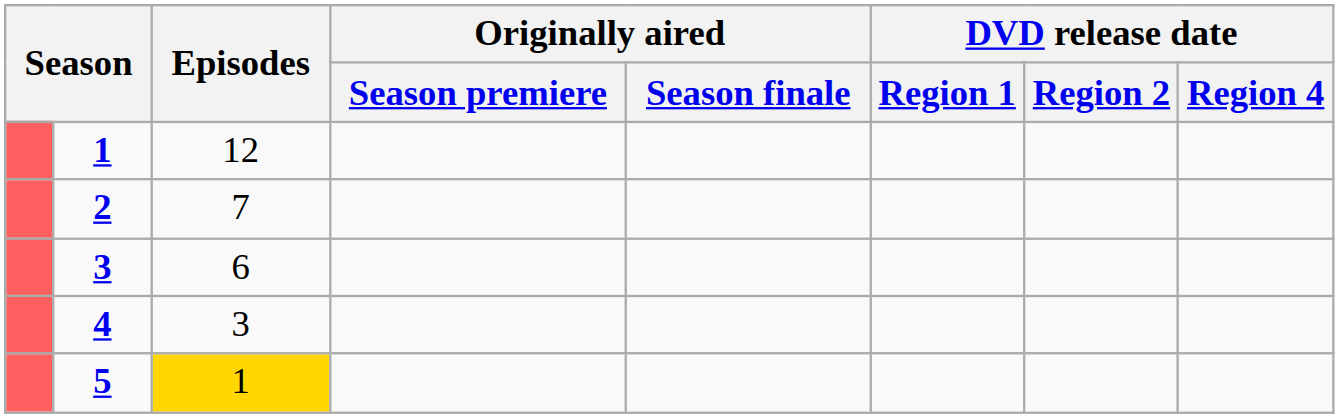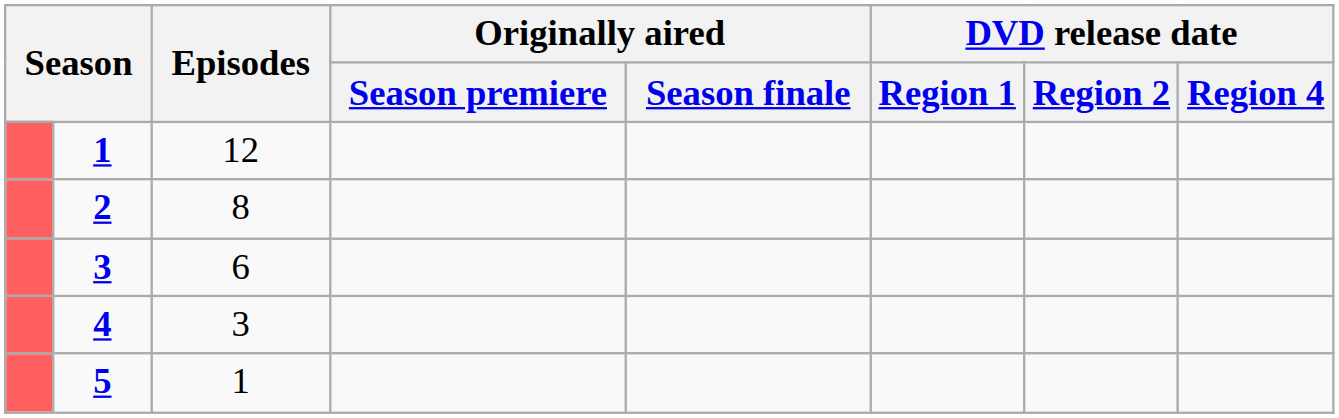2 | Episodes: 7 -> 8
5 | Episodes: gold background -> no background
